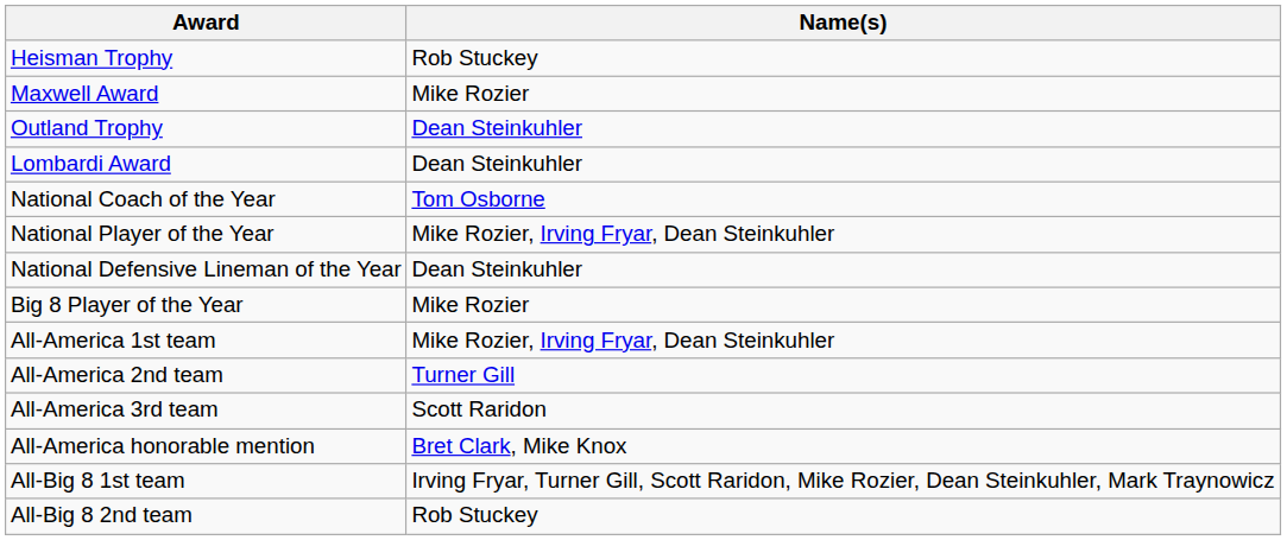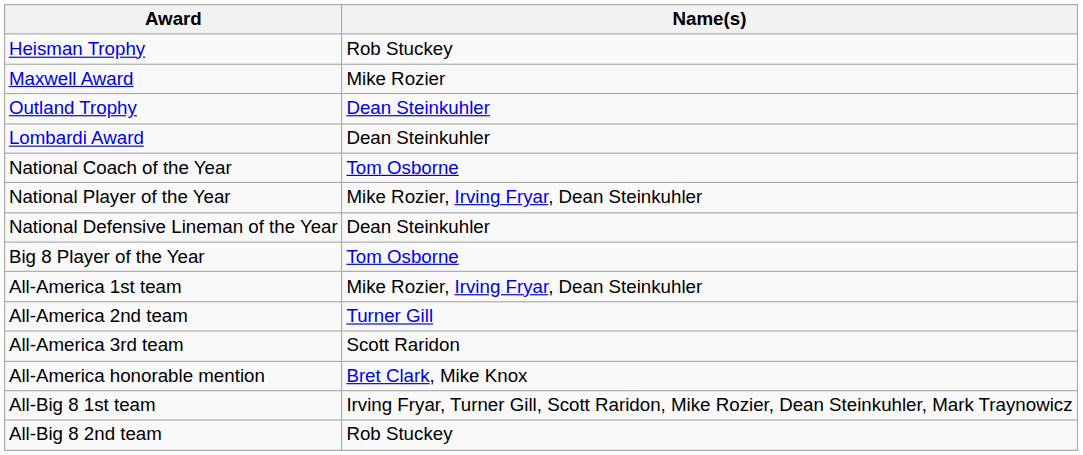Big 8 Player of the Year | Name(s): Mike Rozier -> Tom Osborne
